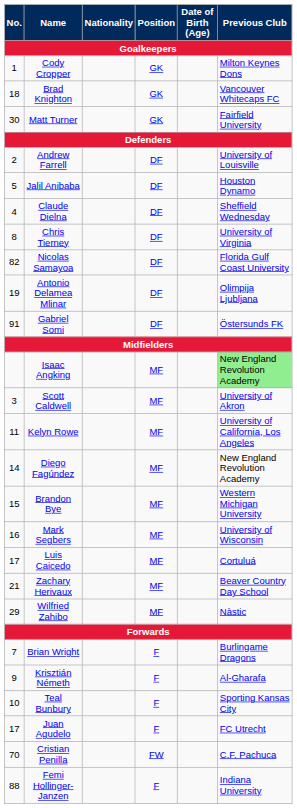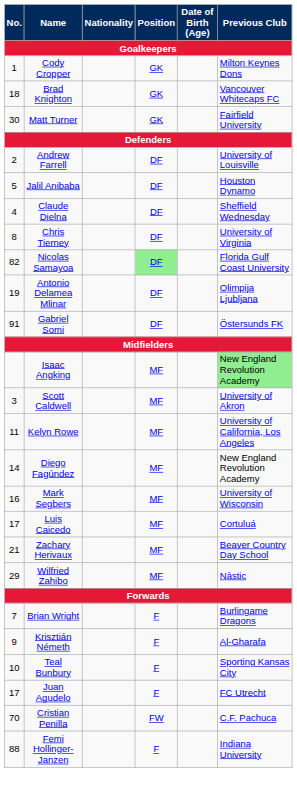Nicolas Samayoa | Position: no background -> lightgreen background
- row: 15 | Brandon Bye | MF | Western Michigan University
